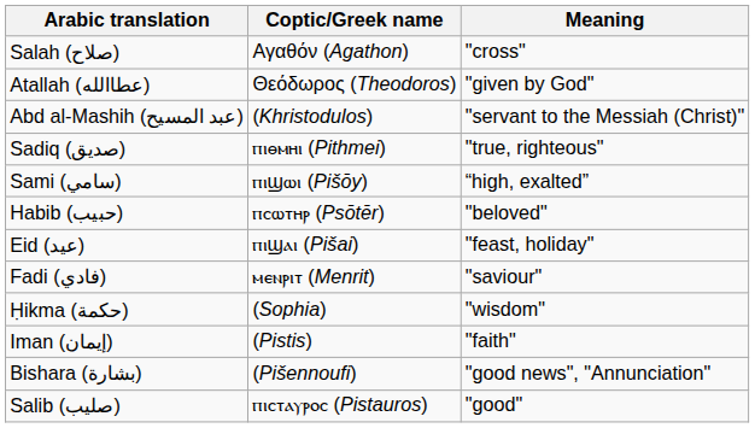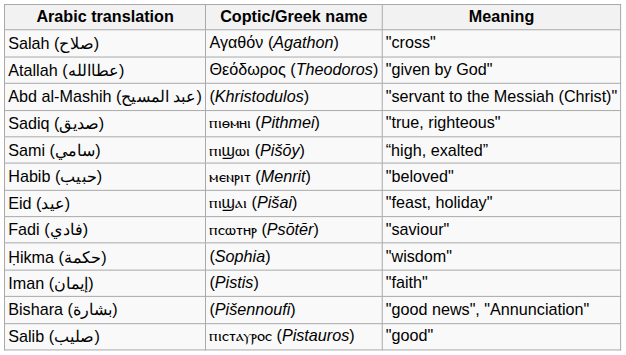Habib (حبيب) | Coptic/Greek name: ⲡⲥⲱⲧⲏⲣ (Psōtēr) -> ⲙⲉⲛⲣⲓⲧ (Menrit)
Fadi (فادي) | Coptic/Greek name: ⲙⲉⲛⲣⲓⲧ (Menrit) -> ⲡⲥⲱⲧⲏⲣ (Psōtēr)
